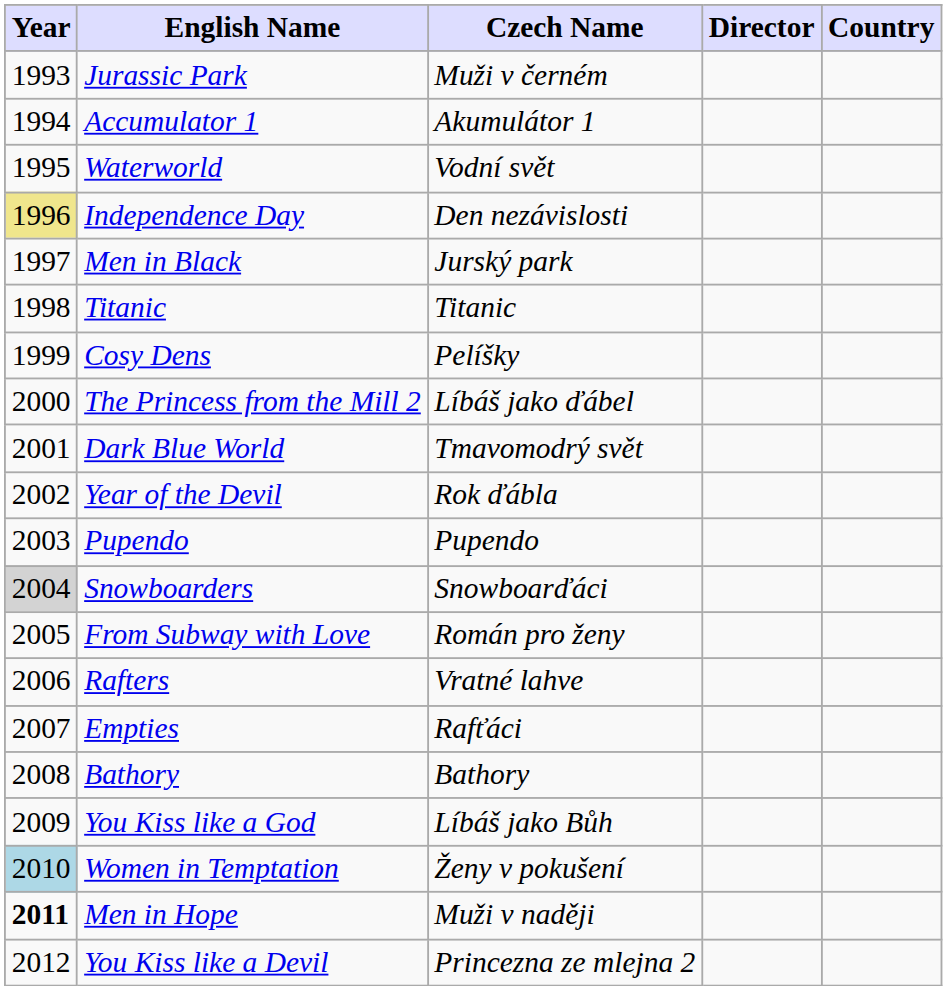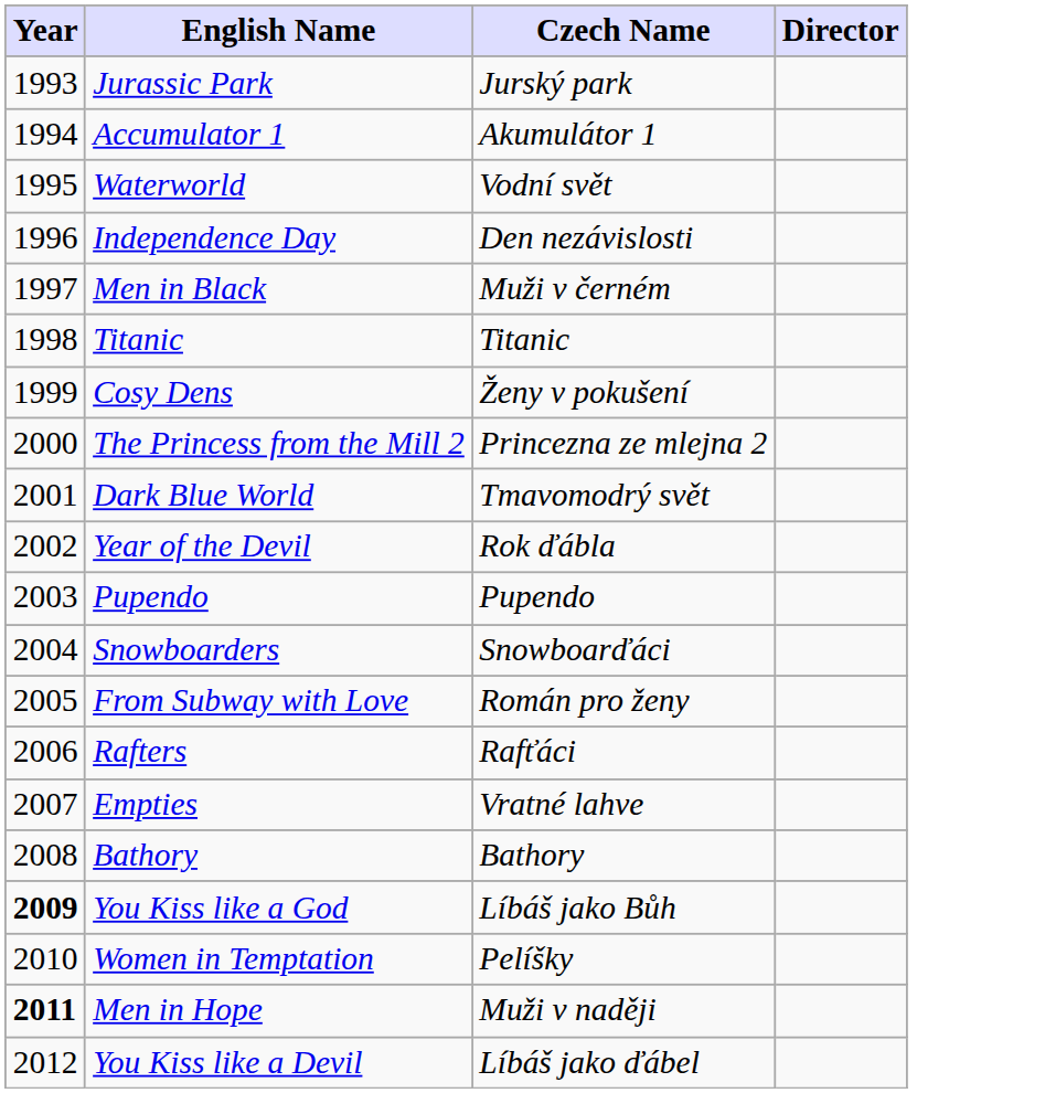- column: Country
Jurassic Park | Czech Name: Muži v černém -> Jurský park
Independence Day | Year: khaki background -> no background
Men in Black | Czech Name: Jurský park -> Muži v černém
Cosy Dens | Czech Name: Pelíšky -> Ženy v pokušení
The Princess from the Mill 2 | Czech Name: Líbáš jako ďábel -> Princezna ze mlejna 2
Snowboarders | Year: lightgrey background -> no background
Rafters | Czech Name: Vratné lahve -> Rafťáci
Empties | Czech Name: Rafťáci -> Vratné lahve
You Kiss like a God | Year: normal -> bold
Women in Temptation | Year: lightblue background -> no background
Women in Temptation | Czech Name: Ženy v pokušení -> Pelíšky
You Kiss like a Devil | Czech Name: Princezna ze mlejna 2 -> Líbáš jako ďábel
